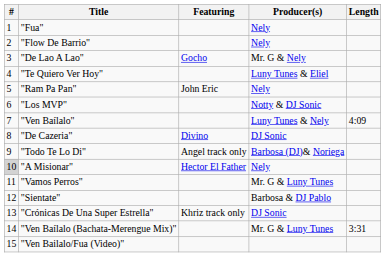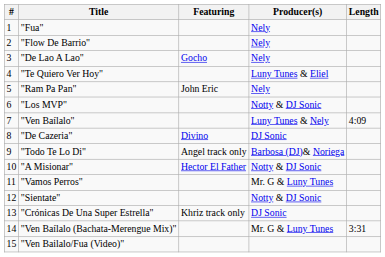"De Lao A Lao" | Producer(s): Mr. G & Nely -> Nely
"A Misionar" | #: lightgrey background -> no background
"A Misionar" | Producer(s): Nely -> Notty & DJ Sonic
"Sientate" | Producer(s): Barbosa & DJ Pablo -> Notty & DJ Sonic
